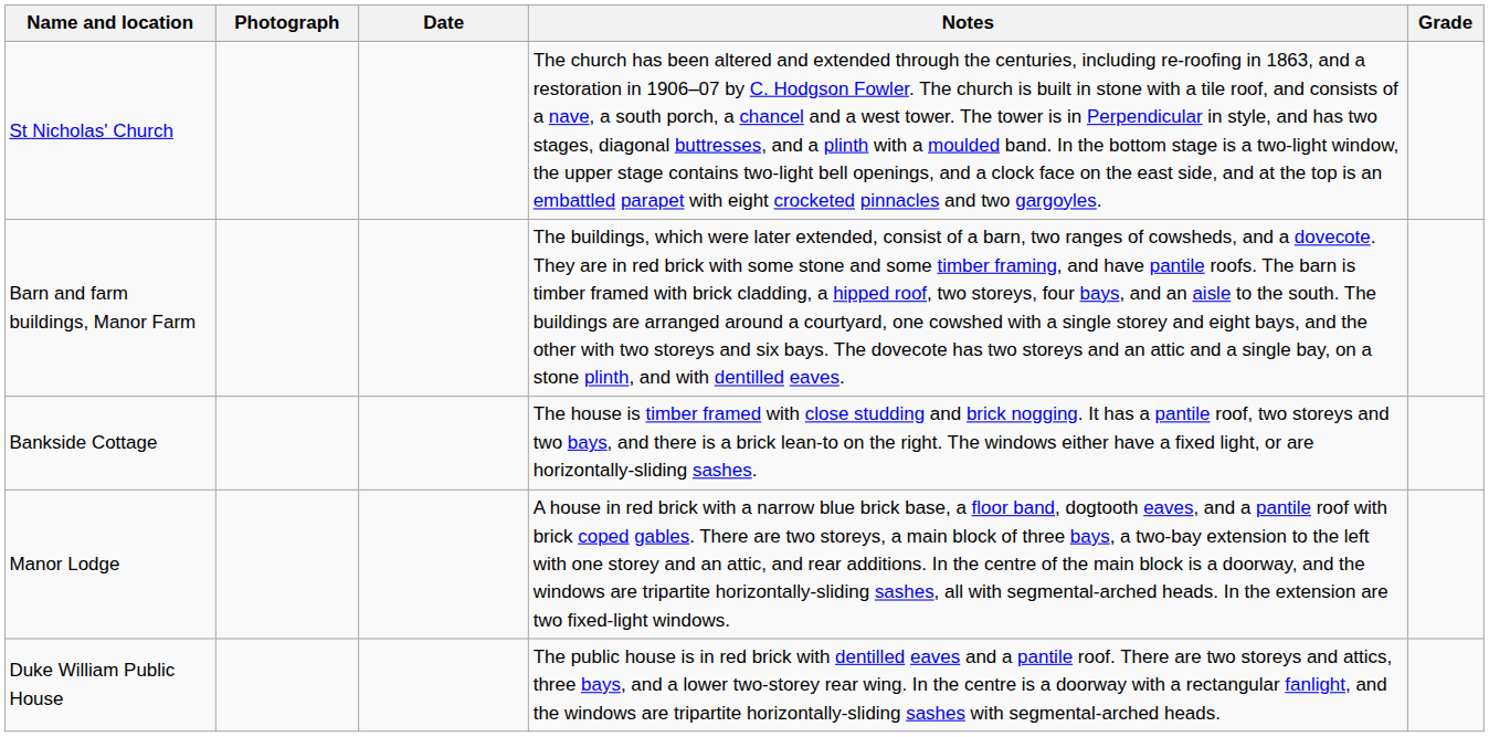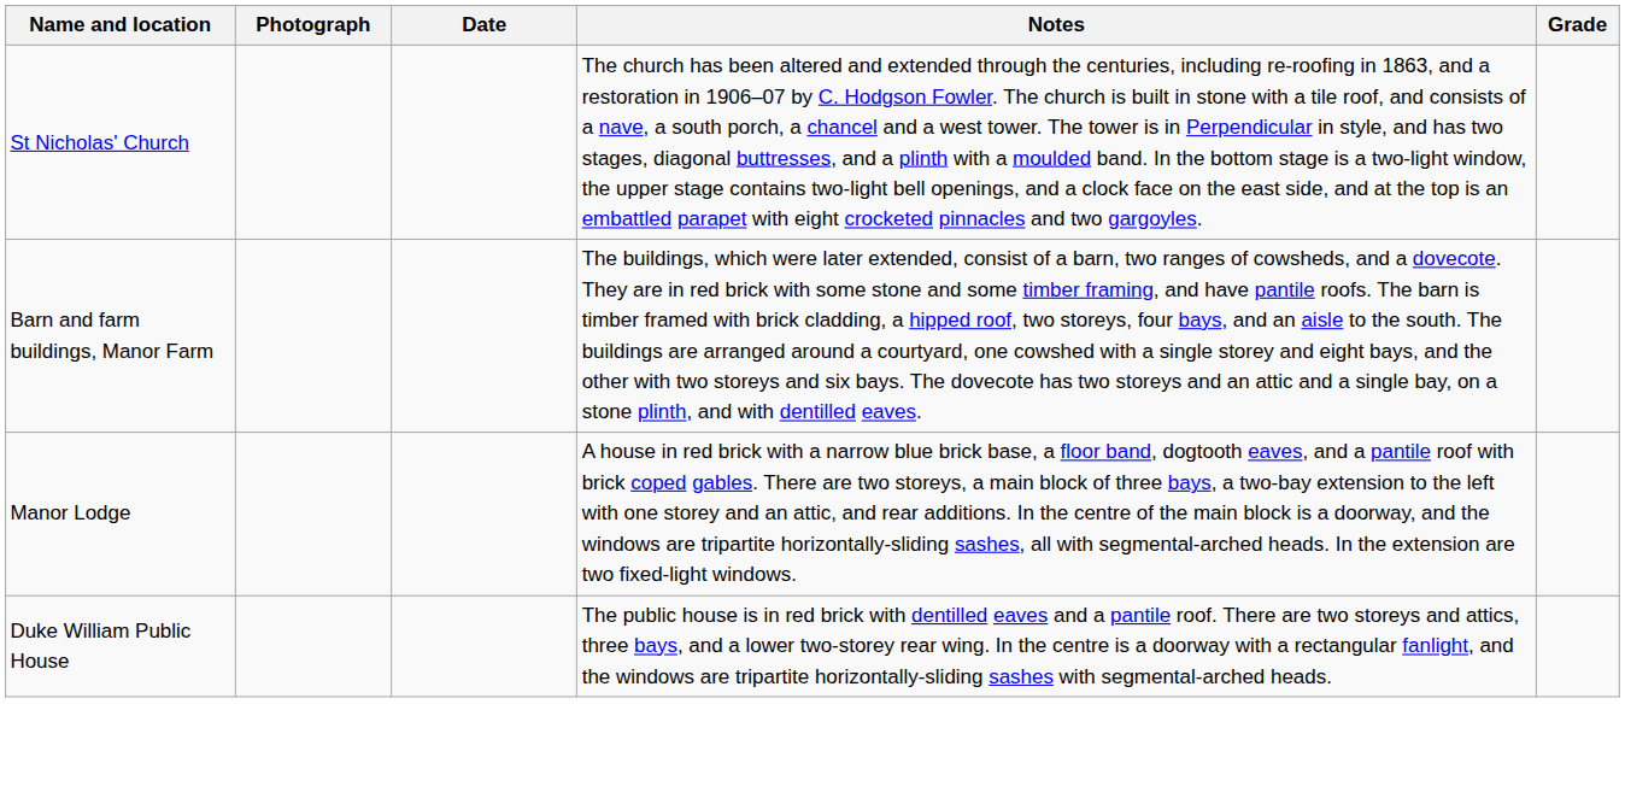- row: Bankside Cottage | The house is timber framed with close studding and brick nogging. It has a pantile roof, two storeys and two bays, and there is a brick lean-to on the right. The windows either have a fixed light, or are horizontally-sliding sashes.
